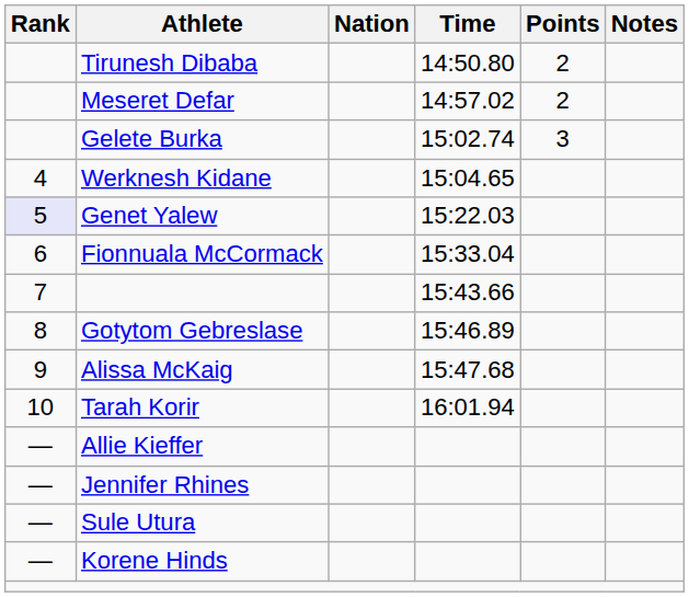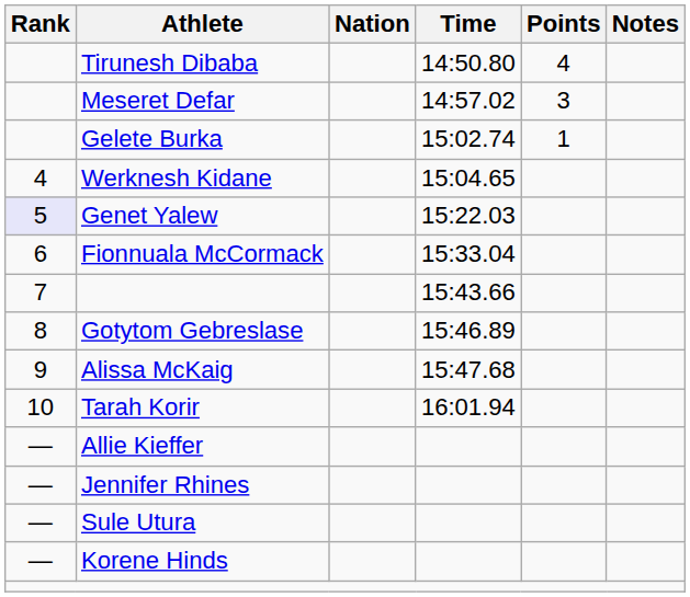Tirunesh Dibaba | Points: 2 -> 4
Meseret Defar | Points: 2 -> 3
Gelete Burka | Points: 3 -> 1
